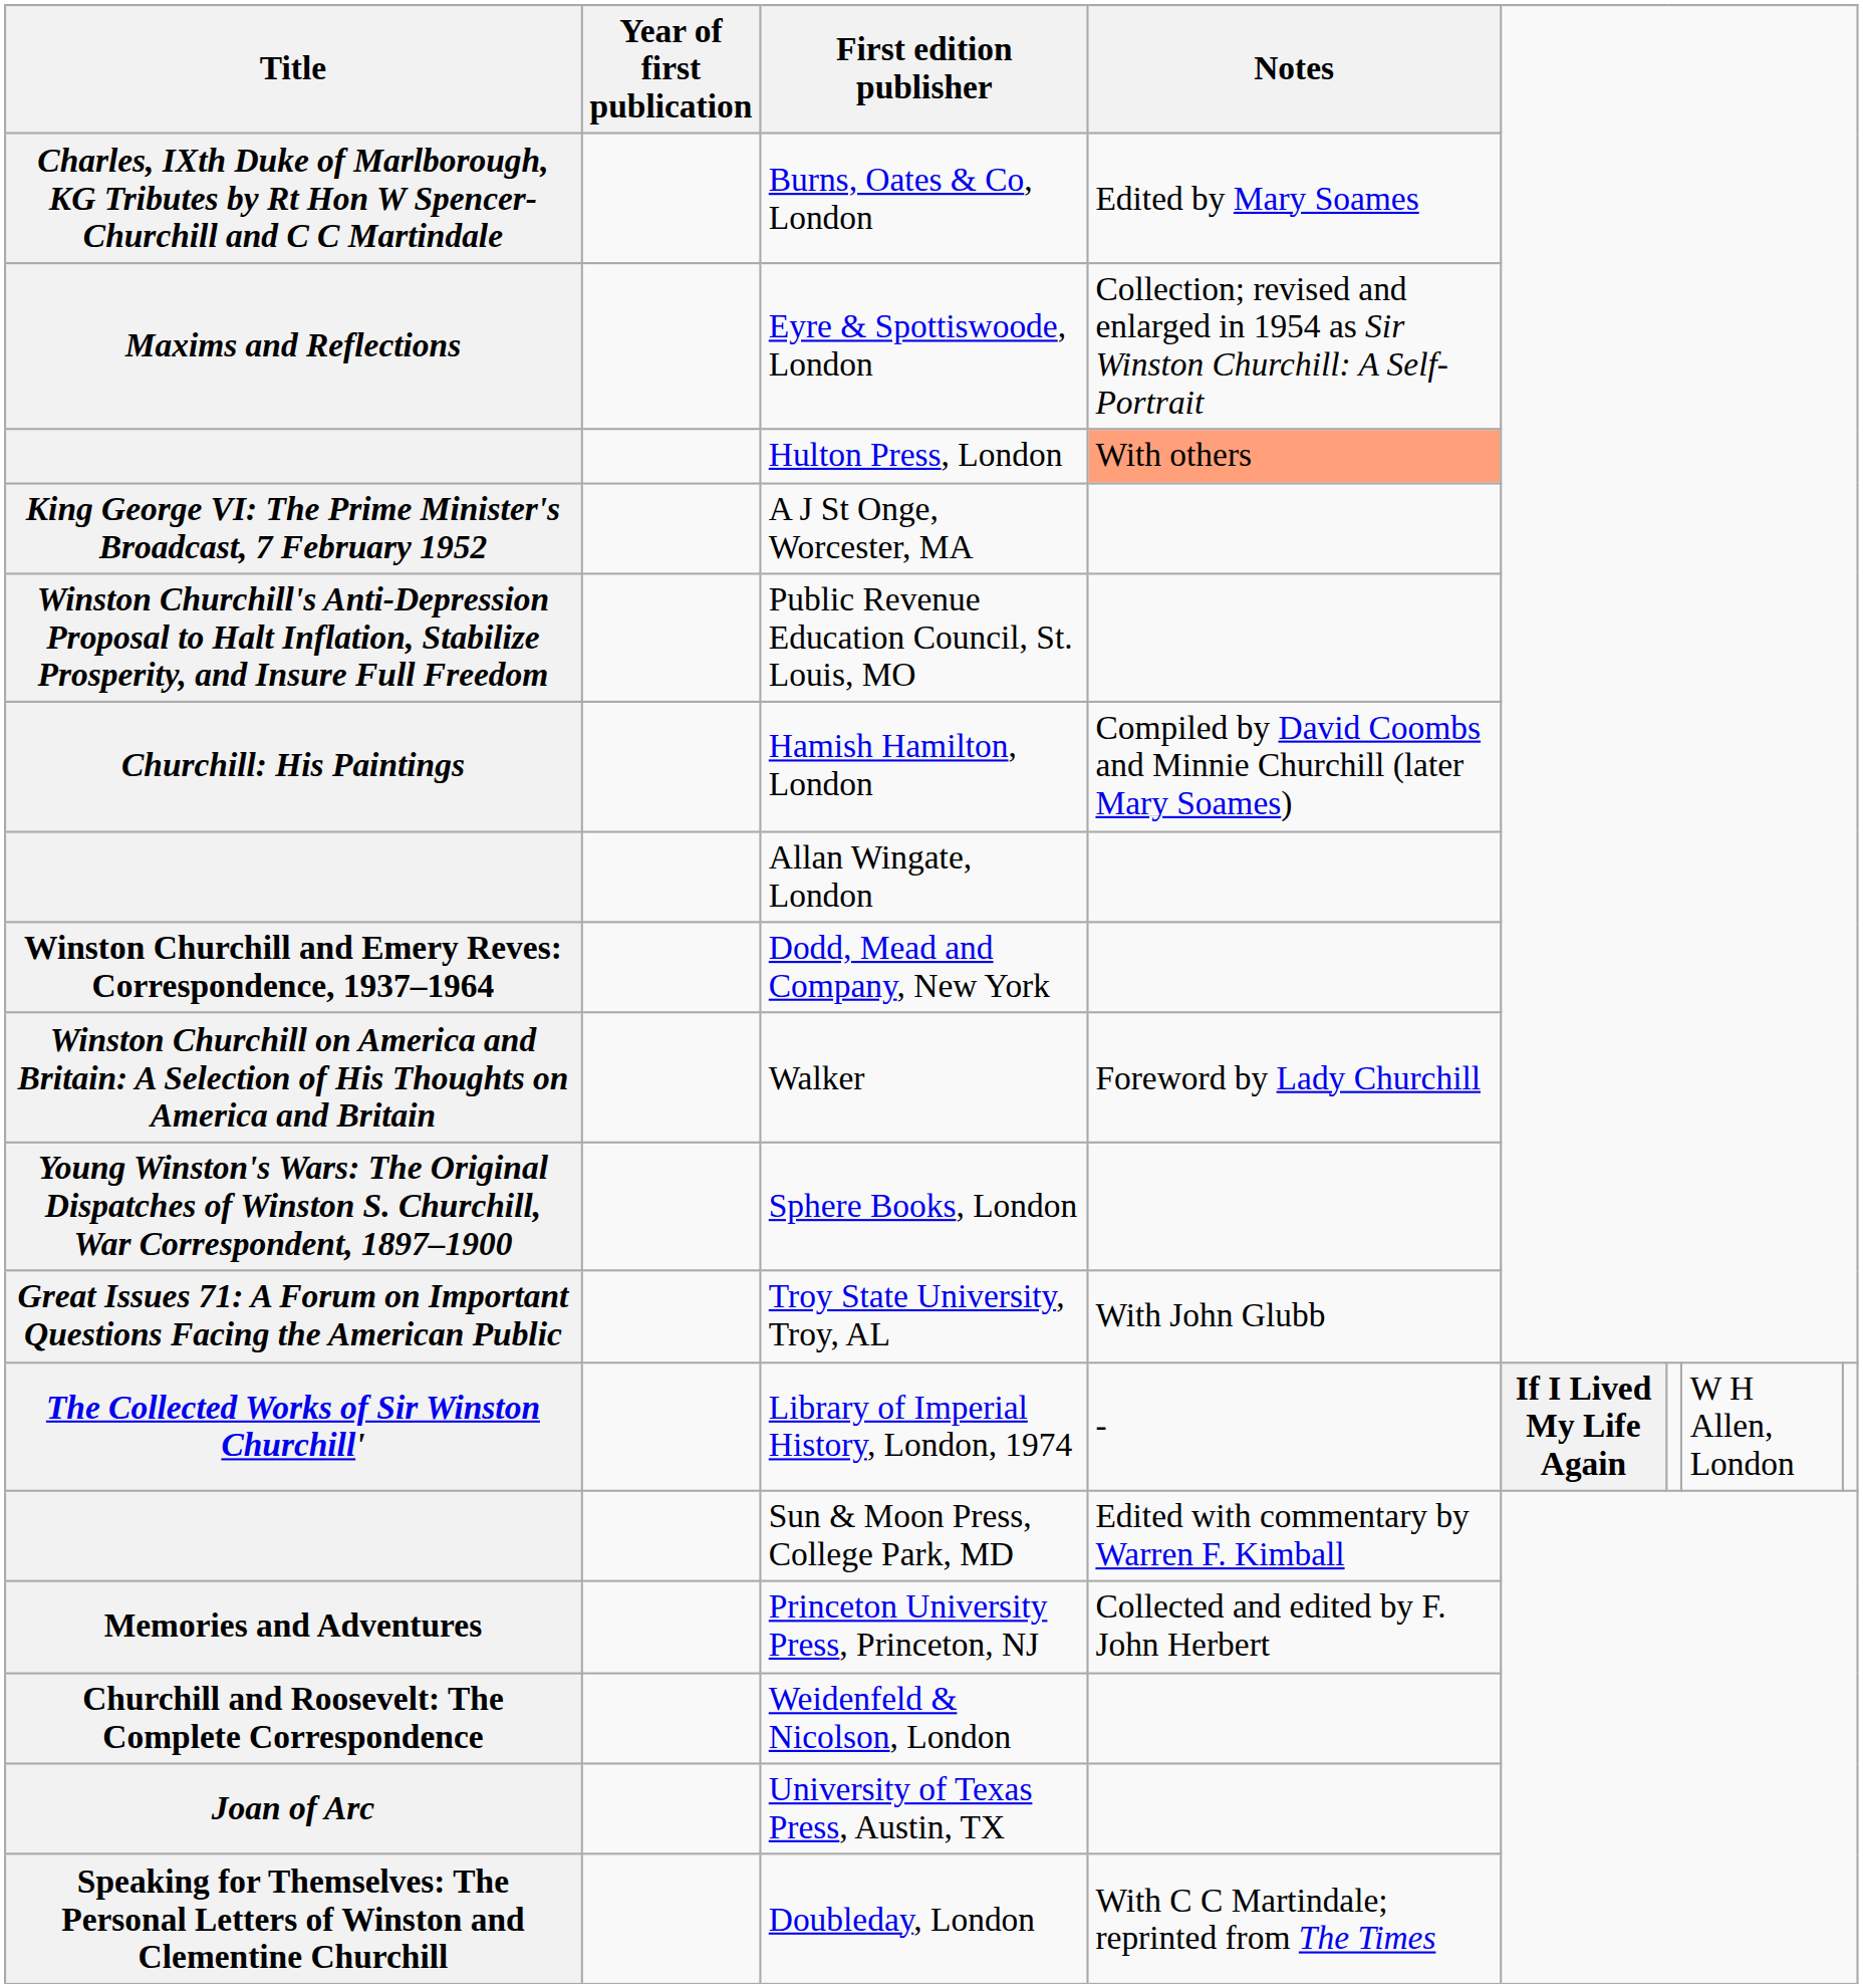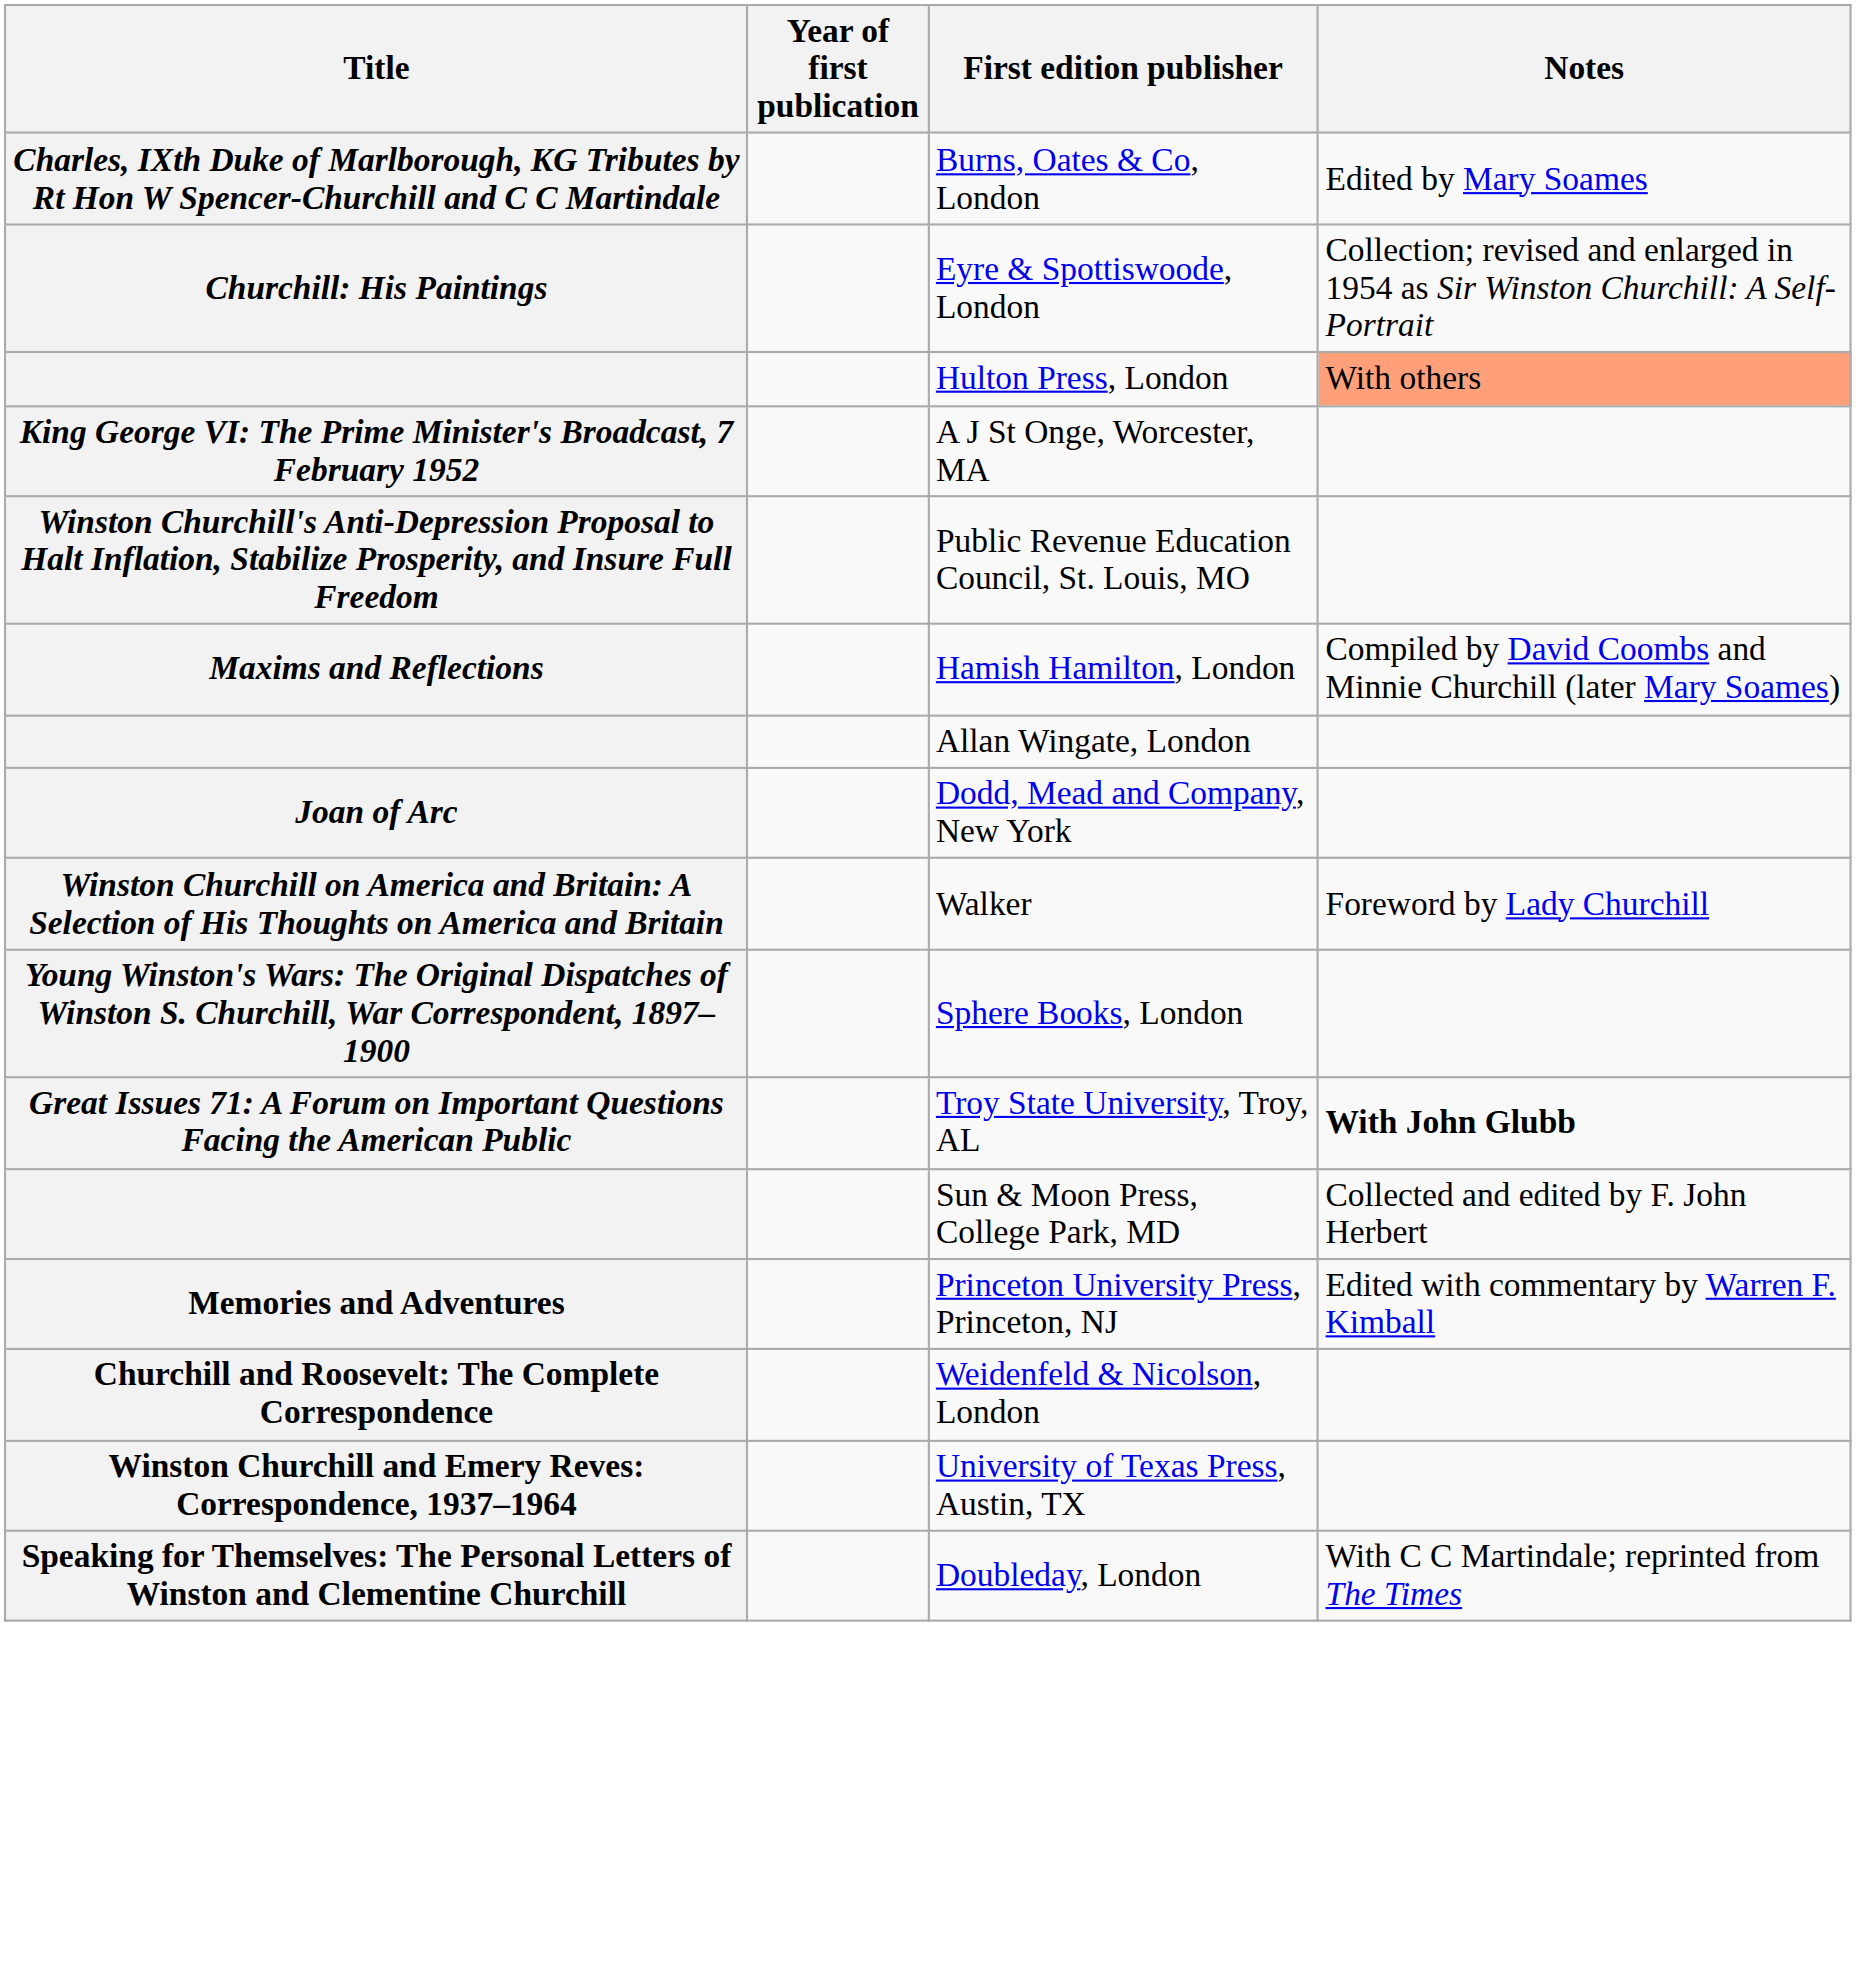Eyre & Spottiswoode, London | Title: Maxims and Reflections -> Churchill: His Paintings
Hamish Hamilton, London | Title: Churchill: His Paintings -> Maxims and Reflections
Dodd, Mead and Company, New York | Title: Winston Churchill and Emery Reves: Correspondence, 1937–1964 -> Joan of Arc
Troy State University, Troy, AL | Notes: normal -> bold
- row: The Collected Works of Sir Winston Churchill' | Library of Imperial History, London, 1974 | - | If I Lived My Life Again | W H Allen, London
Sun & Moon Press, College Park, MD | Notes: Edited with commentary by Warren F. Kimball -> Collected and edited by F. John Herbert
Princeton University Press, Princeton, NJ | Notes: Collected and edited by F. John Herbert -> Edited with commentary by Warren F. Kimball
University of Texas Press, Austin, TX | Title: Joan of Arc -> Winston Churchill and Emery Reves: Correspondence, 1937–1964
